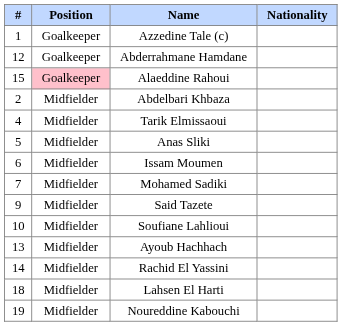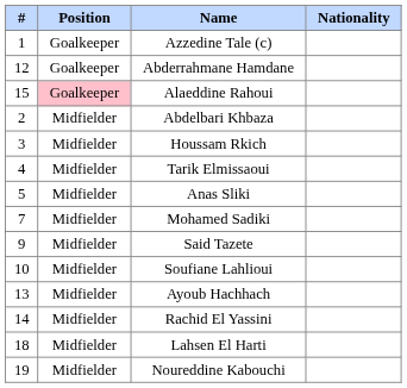+ row: 3 | Midfielder | Houssam Rkich
- row: 6 | Midfielder | Issam Moumen
